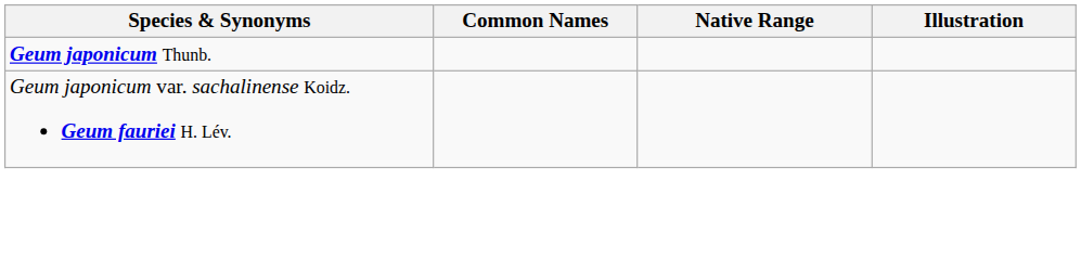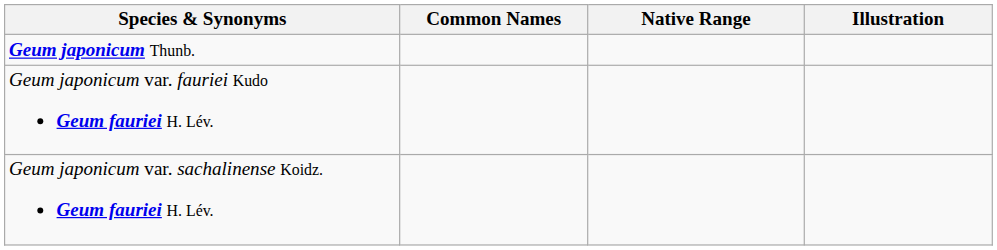+ row: Geum japonicum var. fauriei Kudo Geum fauriei H. Lév.
